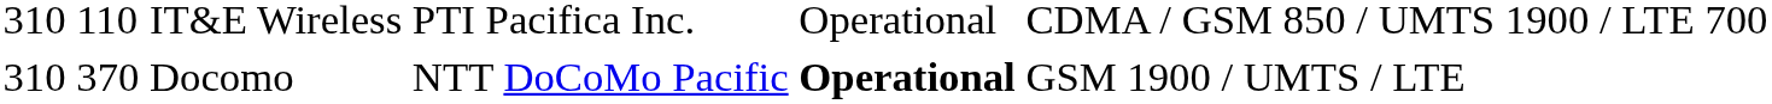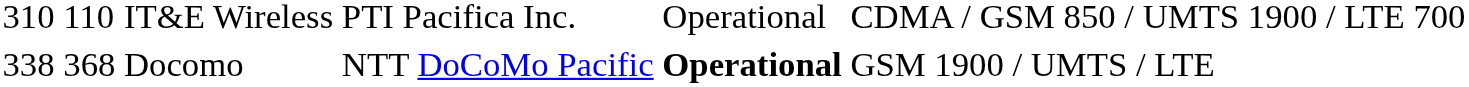Docomo | column 1: 310 -> 338
Docomo | column 2: 370 -> 368
